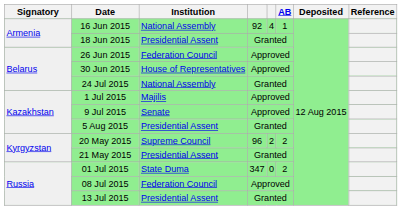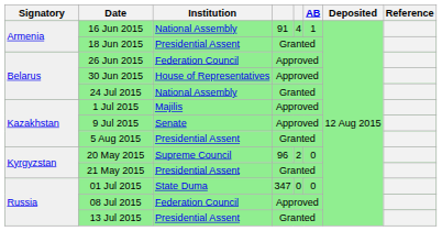16 Jun 2015 | column 4: 92 -> 91
20 May 2015 | AB: 2 -> 0
01 Jul 2015 | AB: 2 -> 0
